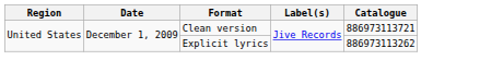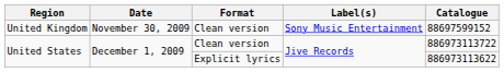+ row: United Kingdom | November 30, 2009 | Clean version | Sony Music Entertainment | 88697599152
United States / Clean version | Catalogue: 886973113721 -> 886973113722
United States / Explicit lyrics | Catalogue: 886973113262 -> 886973113622
